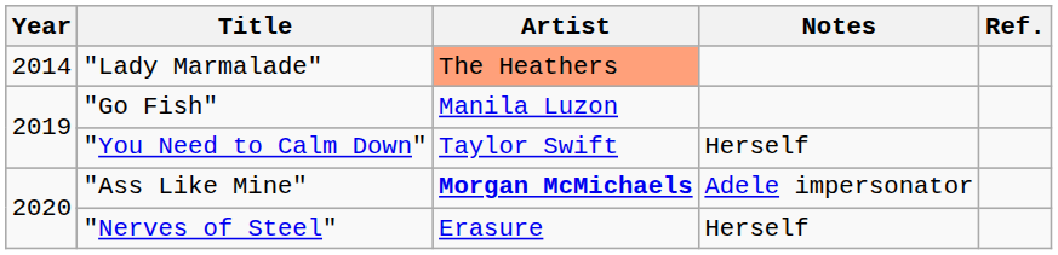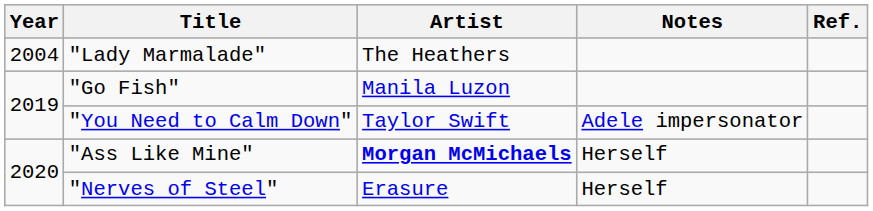"Lady Marmalade" | Year: 2014 -> 2004
"Lady Marmalade" | Artist: lightsalmon background -> no background
"You Need to Calm Down" | Notes: Herself -> Adele impersonator
"Ass Like Mine" | Notes: Adele impersonator -> Herself
